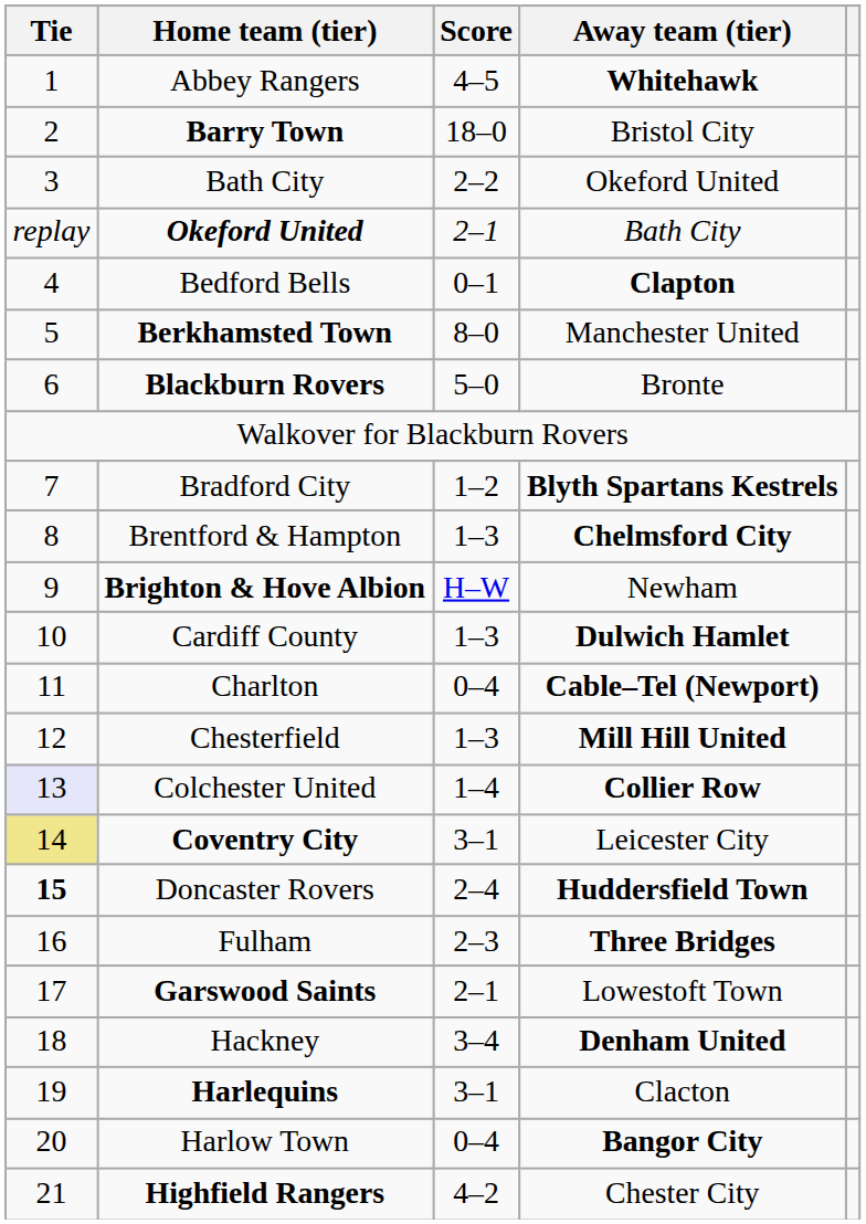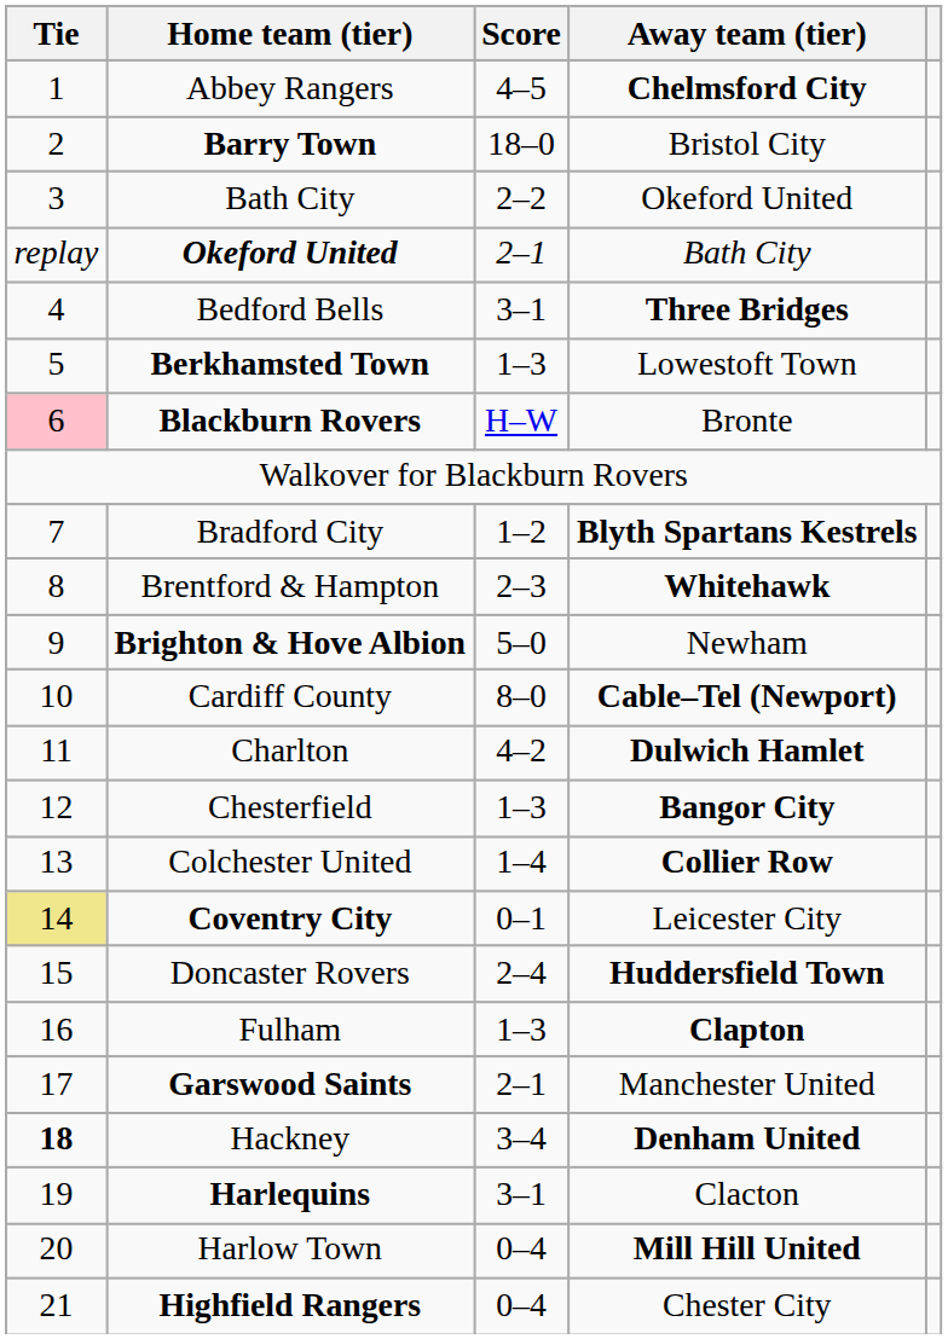Abbey Rangers | Away team (tier): Whitehawk -> Chelmsford City
Bedford Bells | Score: 0–1 -> 3–1
Bedford Bells | Away team (tier): Clapton -> Three Bridges
Berkhamsted Town | Score: 8–0 -> 1–3
Berkhamsted Town | Away team (tier): Manchester United -> Lowestoft Town
Blackburn Rovers | Tie: no background -> pink background
Blackburn Rovers | Score: 5–0 -> H–W
Brentford & Hampton | Score: 1–3 -> 2–3
Brentford & Hampton | Away team (tier): Chelmsford City -> Whitehawk
Brighton & Hove Albion | Score: H–W -> 5–0
Cardiff County | Score: 1–3 -> 8–0
Cardiff County | Away team (tier): Dulwich Hamlet -> Cable–Tel (Newport)
Charlton | Score: 0–4 -> 4–2
Charlton | Away team (tier): Cable–Tel (Newport) -> Dulwich Hamlet
Chesterfield | Away team (tier): Mill Hill United -> Bangor City
Colchester United | Tie: lavender background -> no background
Coventry City | Score: 3–1 -> 0–1
Doncaster Rovers | Tie: bold -> normal
Fulham | Score: 2–3 -> 1–3
Fulham | Away team (tier): Three Bridges -> Clapton
Garswood Saints | Away team (tier): Lowestoft Town -> Manchester United
Hackney | Tie: normal -> bold
Harlow Town | Away team (tier): Bangor City -> Mill Hill United
Highfield Rangers | Score: 4–2 -> 0–4
